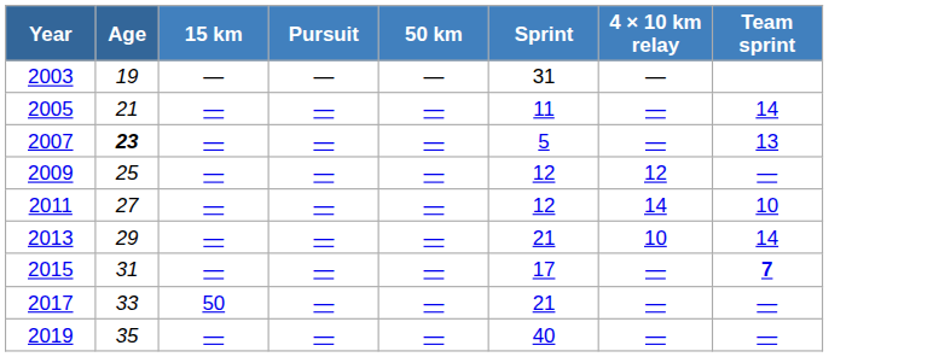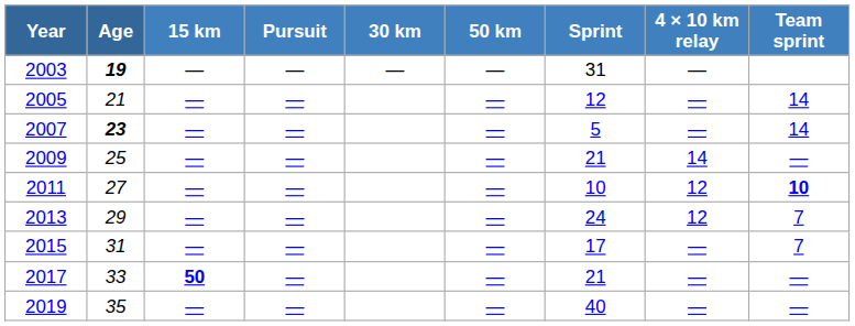+ column: 30 km | —
2003 | Age: normal -> bold
2005 | Sprint: 11 -> 12
2007 | Team sprint: 13 -> 14
2009 | Sprint: 12 -> 21
2009 | 4 × 10 km relay: 12 -> 14
2011 | Sprint: 12 -> 10
2011 | 4 × 10 km relay: 14 -> 12
2011 | Team sprint: normal -> bold
2013 | Sprint: 21 -> 24
2013 | 4 × 10 km relay: 10 -> 12
2013 | Team sprint: 14 -> 7
2015 | Team sprint: bold -> normal
2017 | 15 km: normal -> bold
